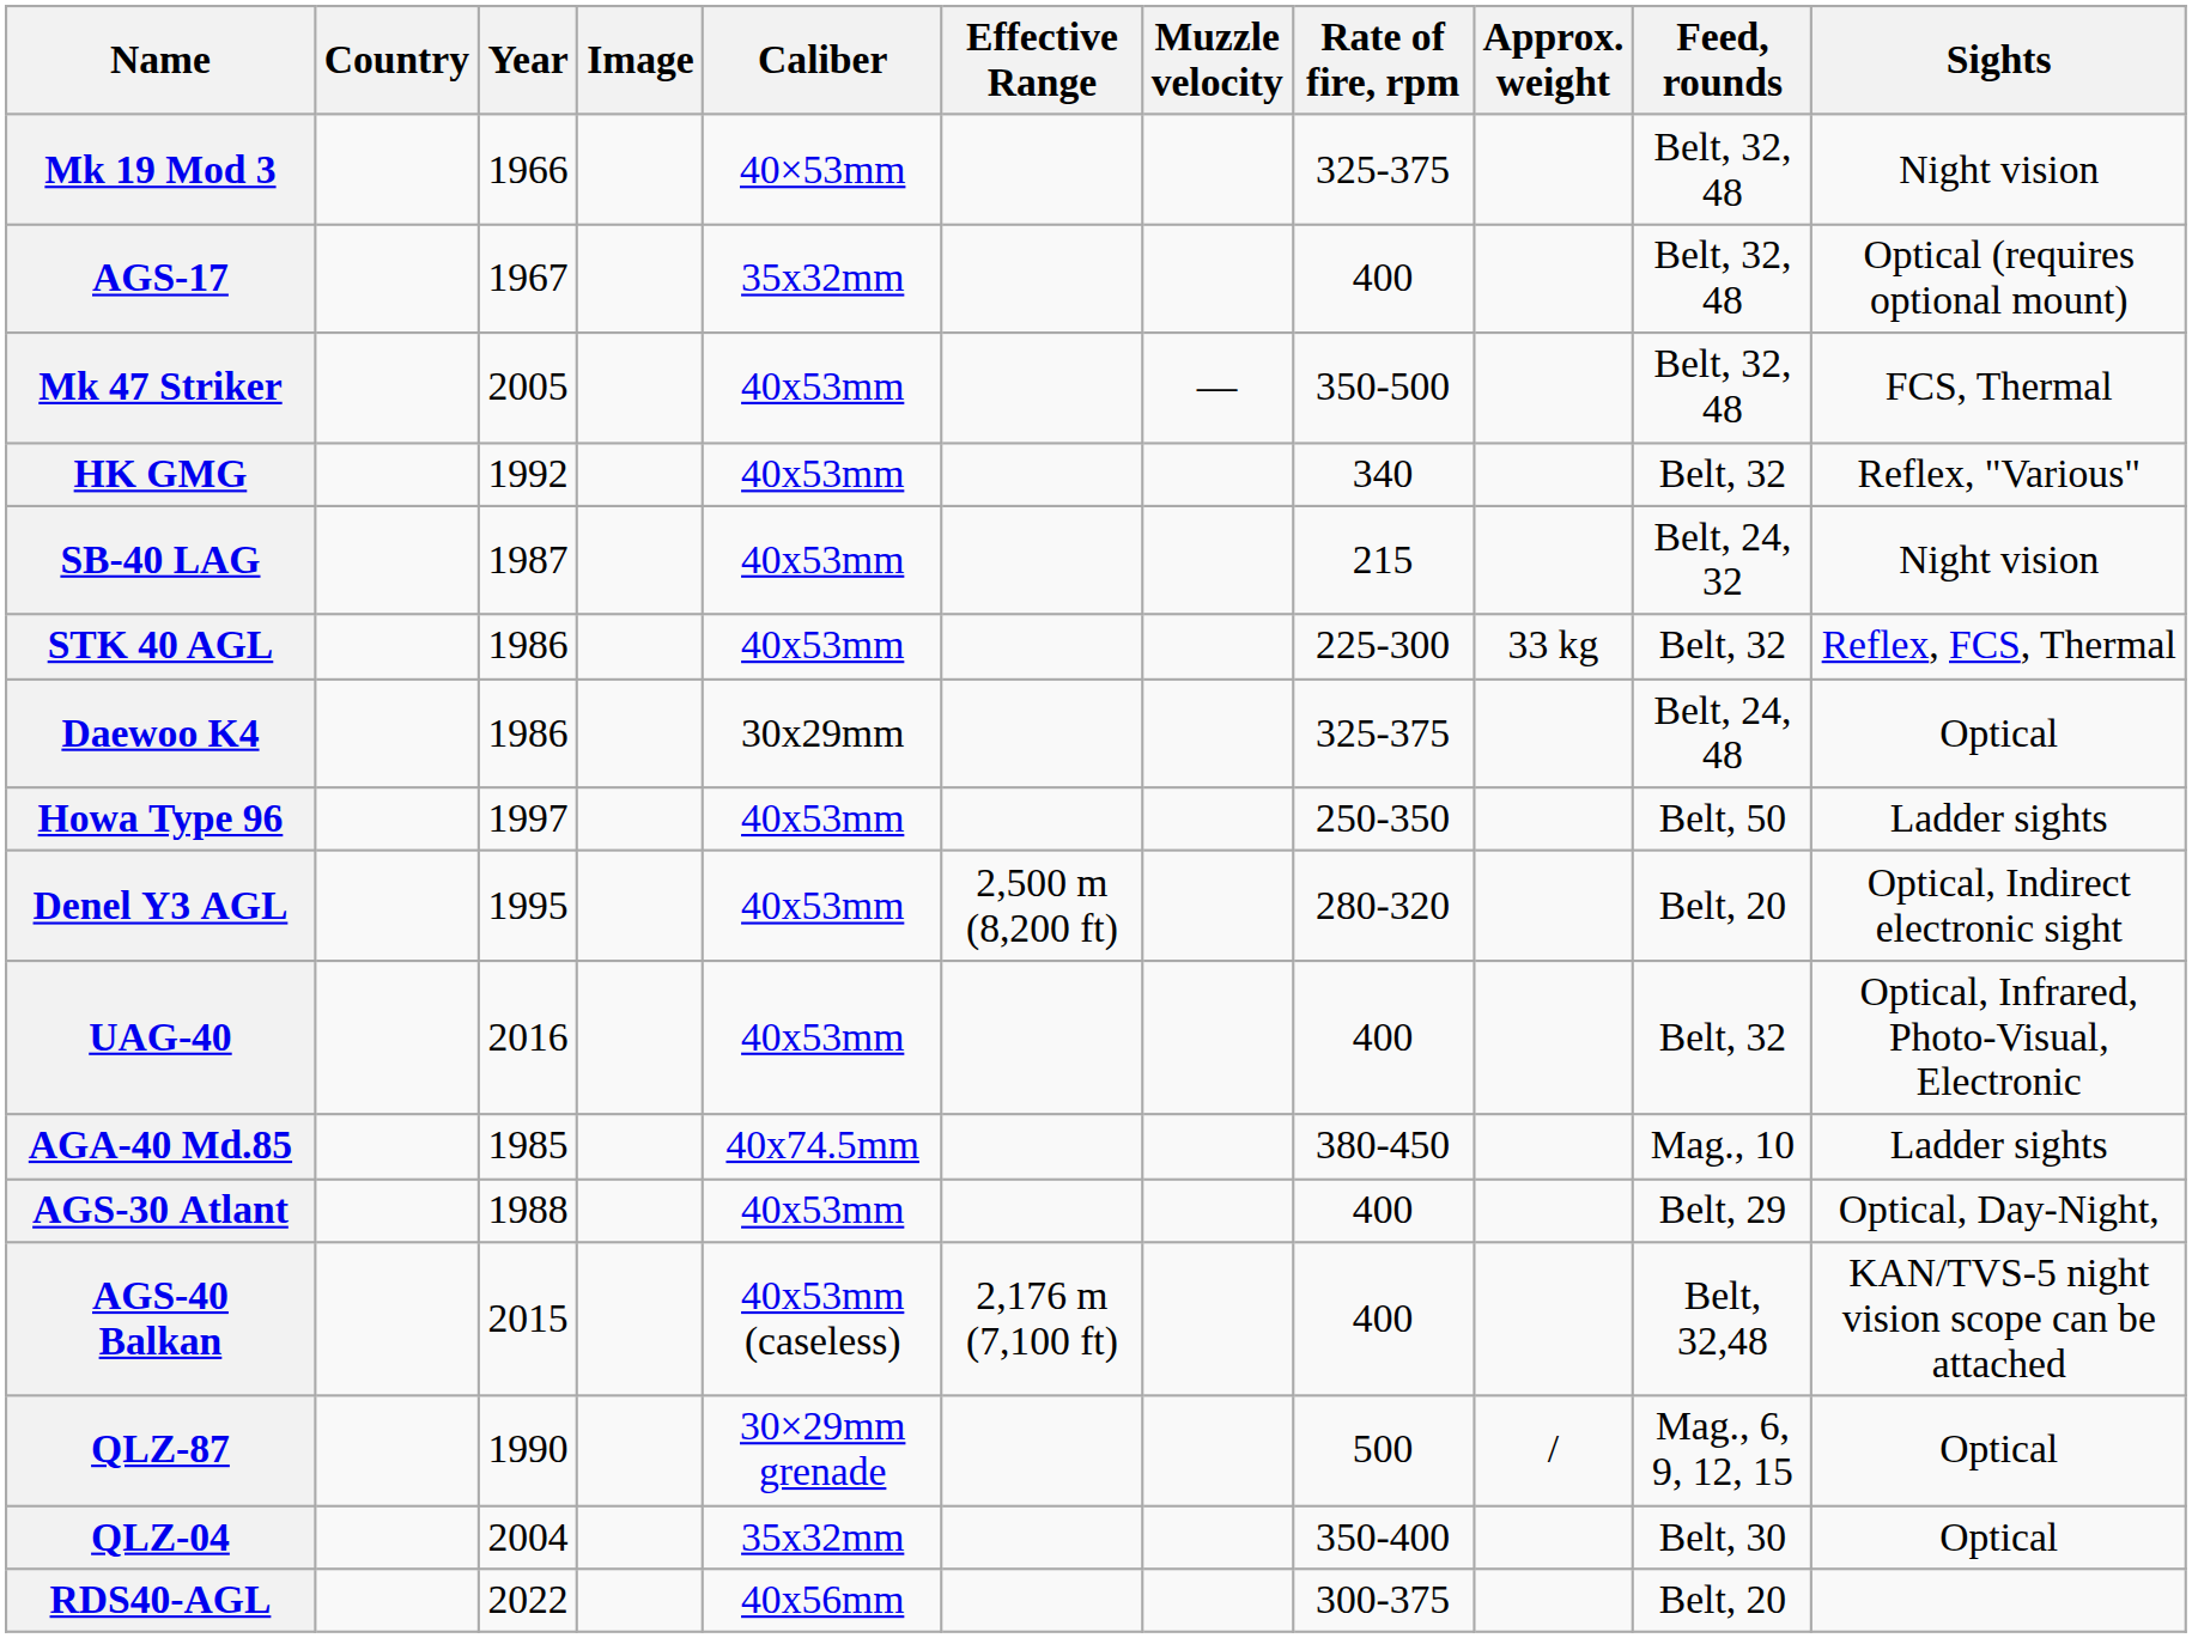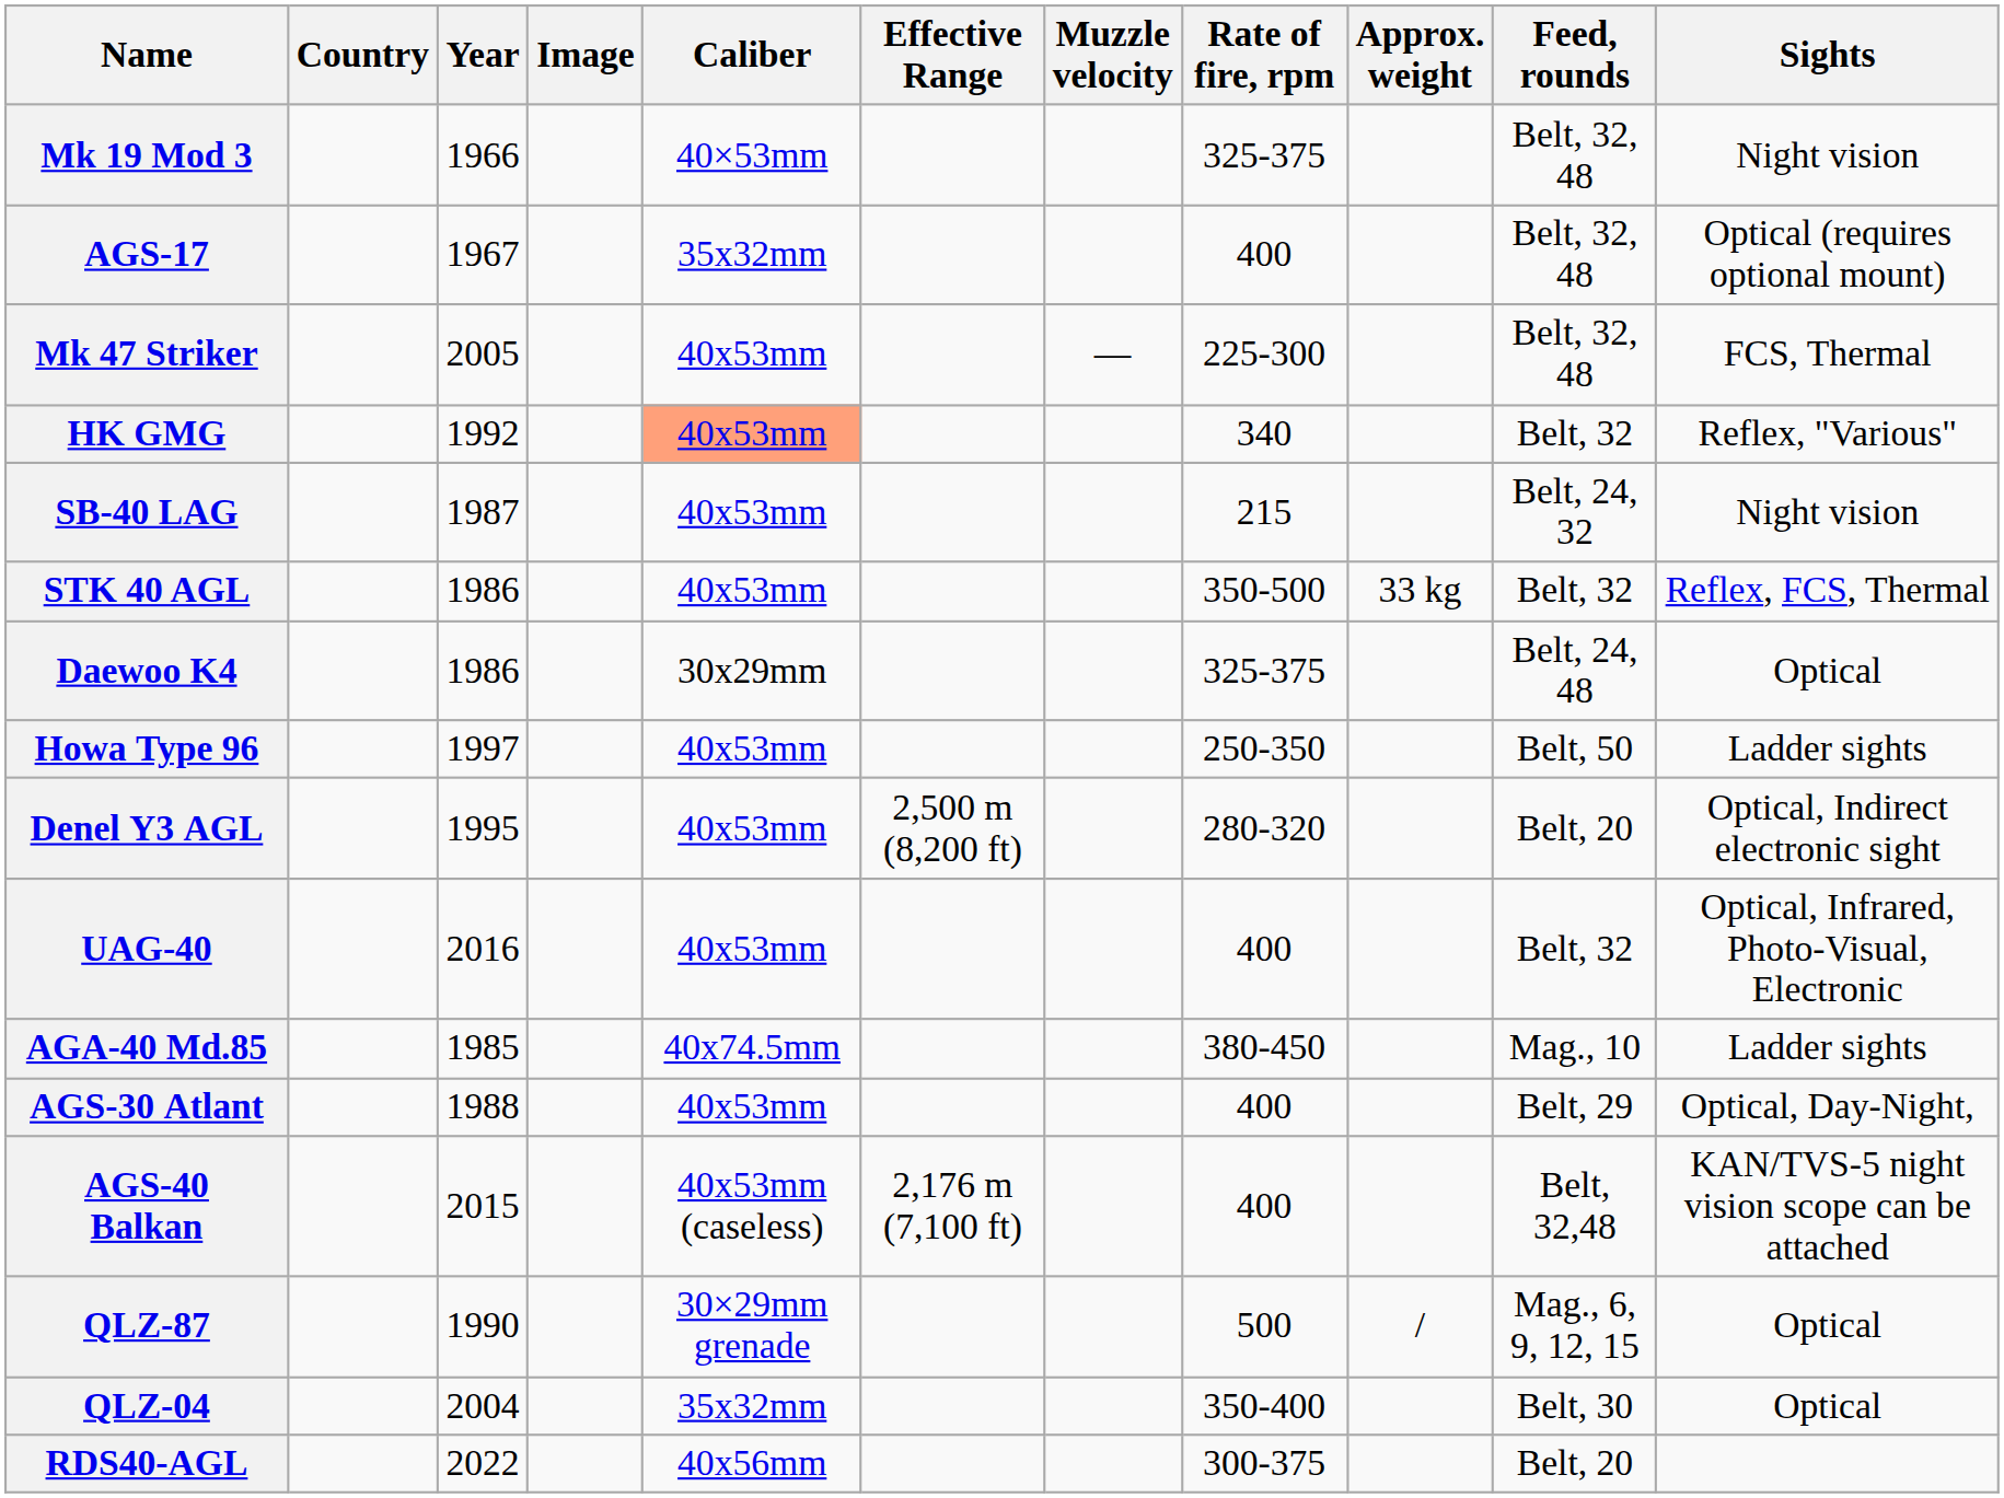Mk 47 Striker | Rate of fire, rpm: 350‑500 -> 225‑300
HK GMG | Caliber: no background -> lightsalmon background
STK 40 AGL | Rate of fire, rpm: 225‑300 -> 350‑500
